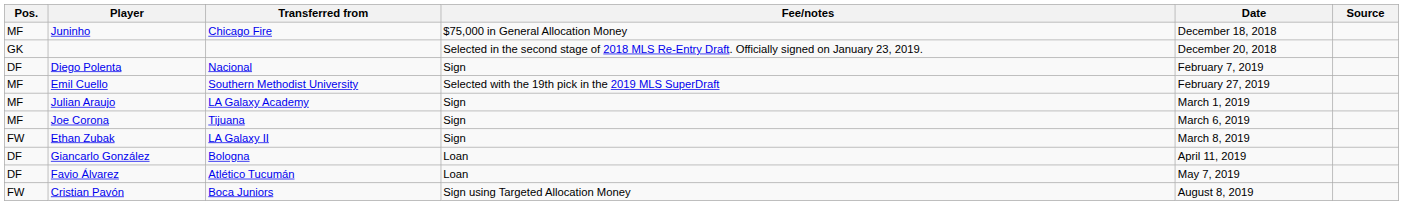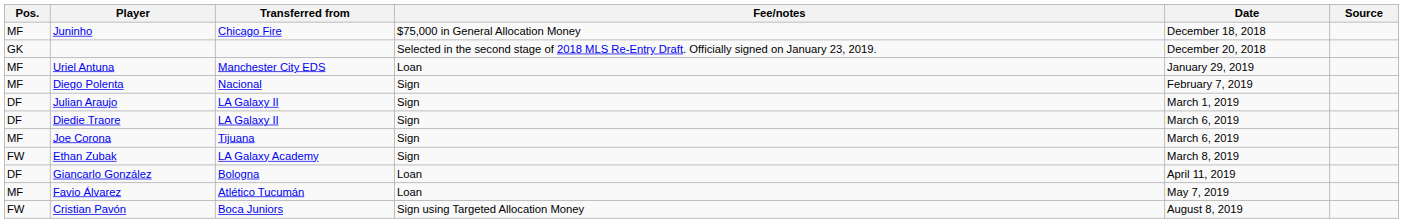+ row: MF | Uriel Antuna | Manchester City EDS | Loan | January 29, 2019
Diego Polenta | Pos.: DF -> MF
- row: MF | Emil Cuello | Southern Methodist University | Selected with the 19th pick in the 2019 MLS SuperDraft | February 27, 2019
Julian Araujo | Pos.: MF -> DF
Julian Araujo | Transferred from: LA Galaxy Academy -> LA Galaxy II
+ row: DF | Diedie Traore | LA Galaxy II | Sign | March 6, 2019
Ethan Zubak | Transferred from: LA Galaxy II -> LA Galaxy Academy
Favio Álvarez | Pos.: DF -> MF
